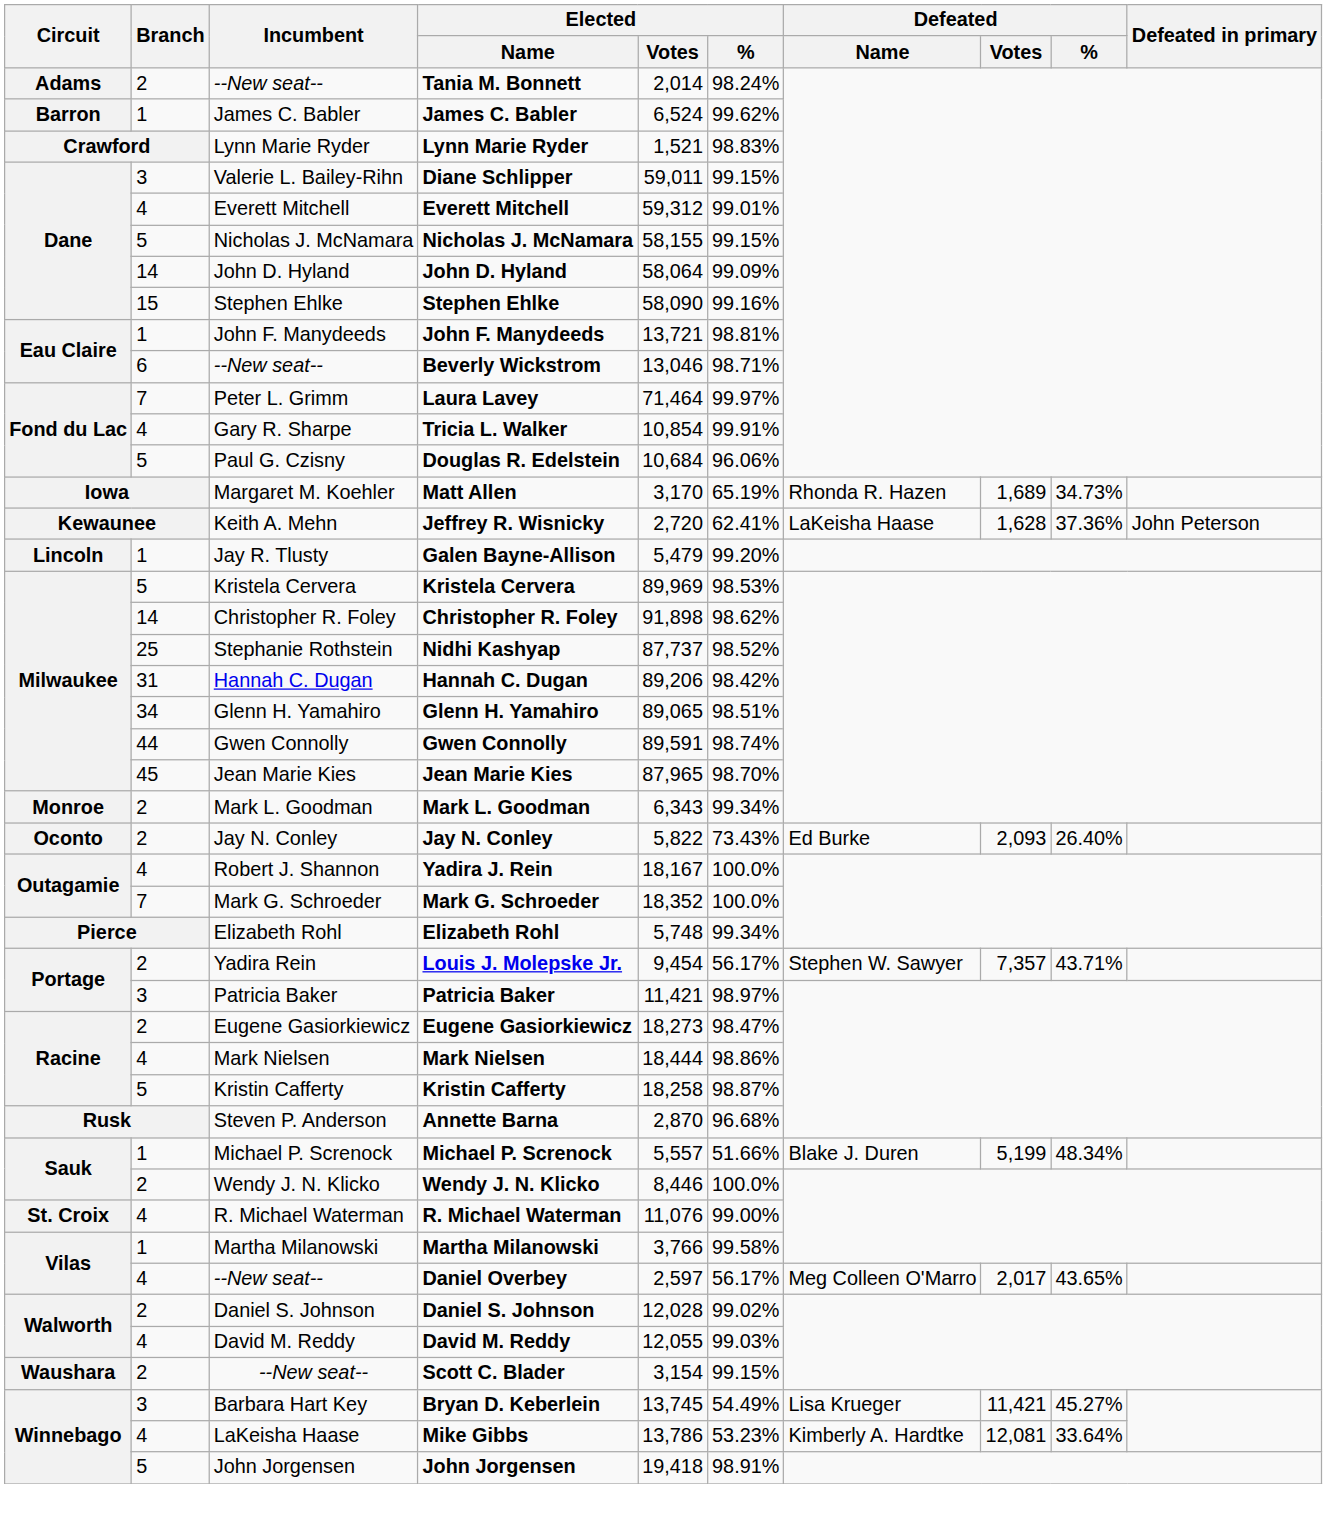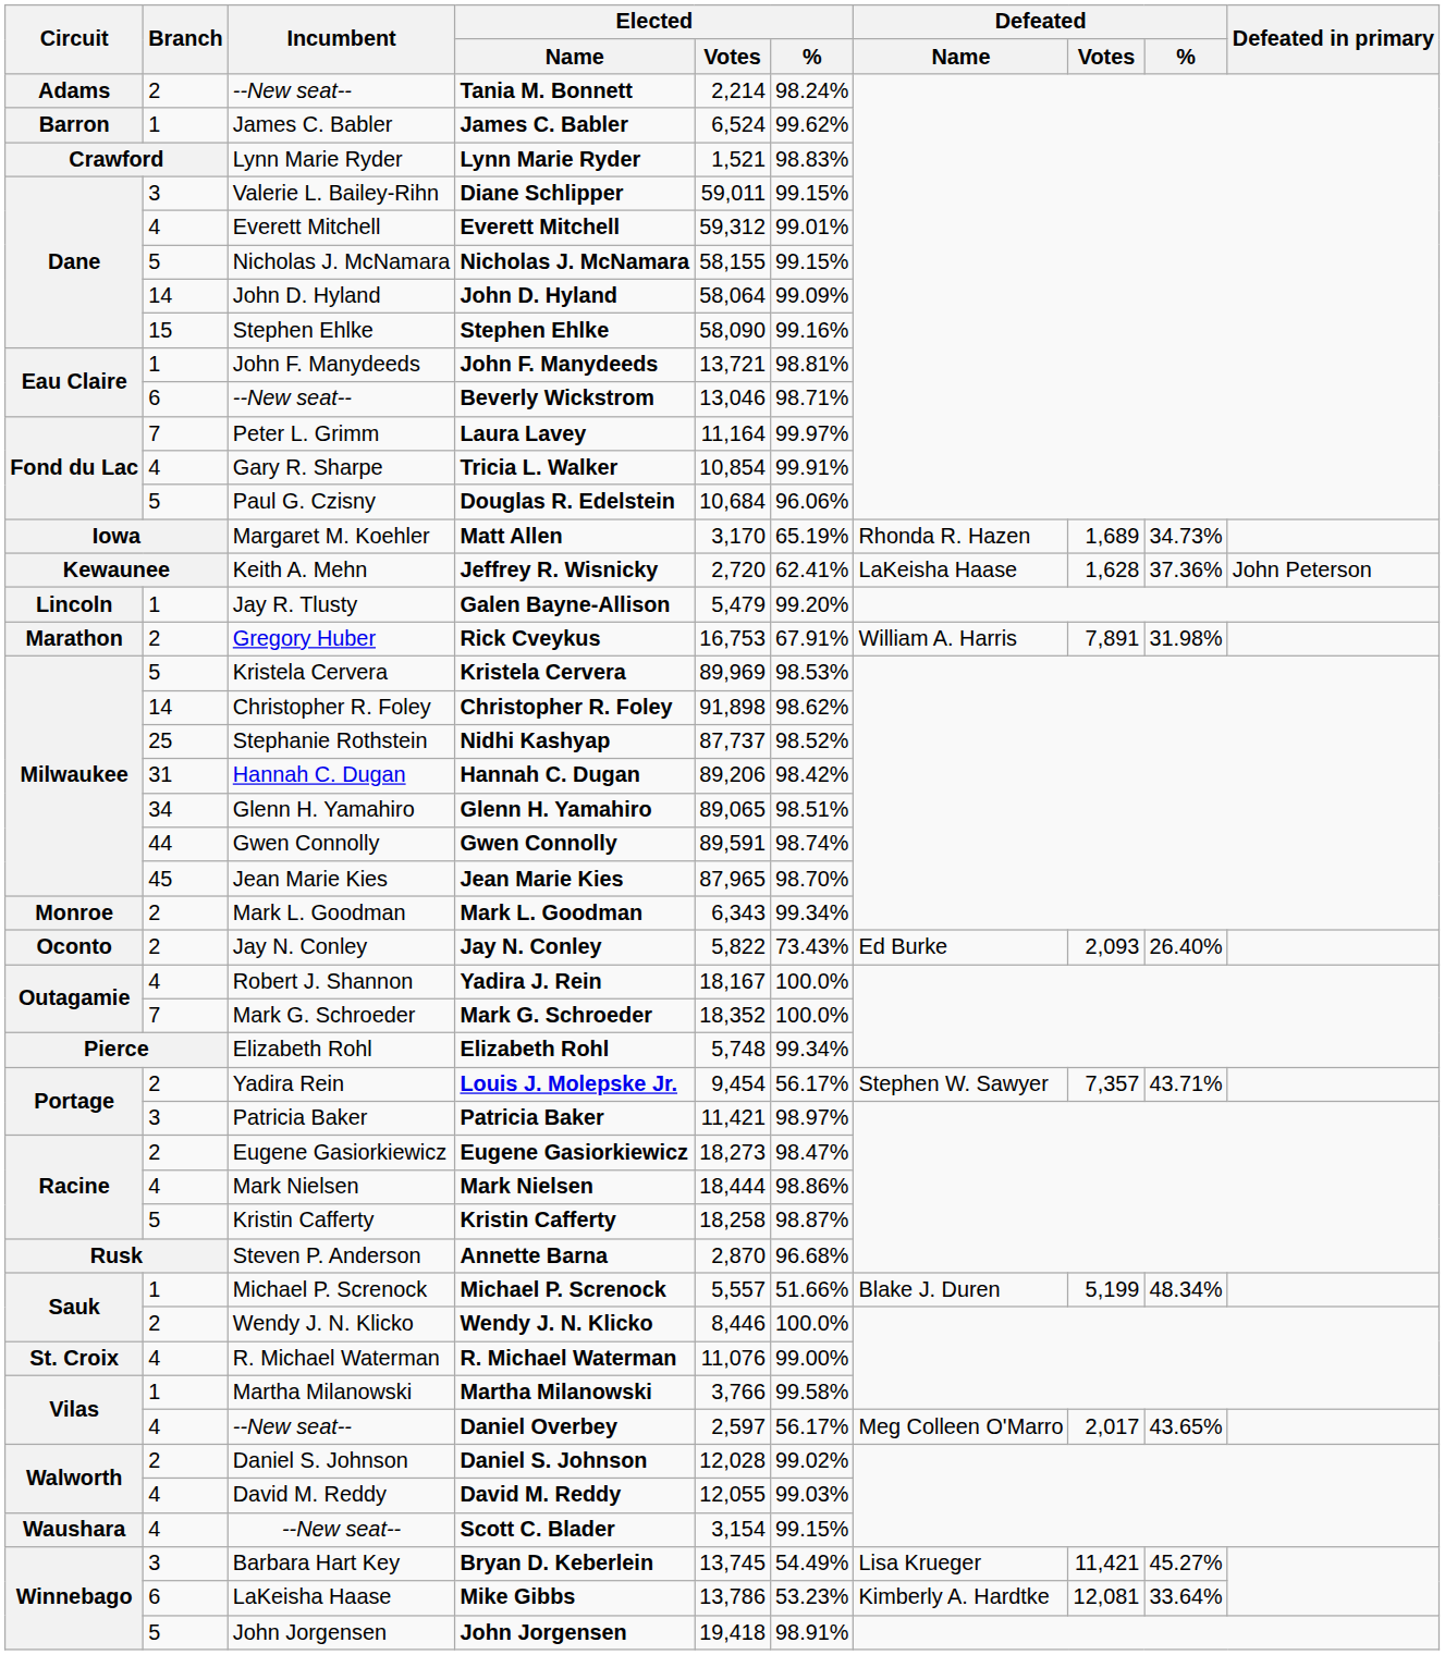Tania M. Bonnett | Elected / Votes: 2,014 -> 2,214
Laura Lavey | Elected / Votes: 71,464 -> 11,164
+ row: Marathon | 2 | Gregory Huber | Rick Cveykus | 16,753 | 67.91% | William A. Harris | 7,891 | 31.98%
Scott C. Blader | Branch: 2 -> 4
Mike Gibbs | Branch: 4 -> 6
